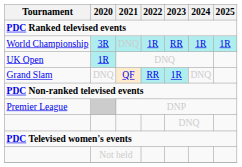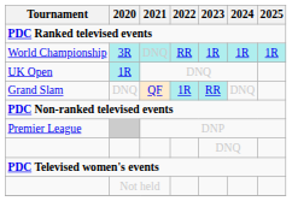World Championship | 2022: 1R -> RR
World Championship | 2023: RR -> 1R
Grand Slam | 2022: RR -> 1R
Grand Slam | 2023: 1R -> RR
